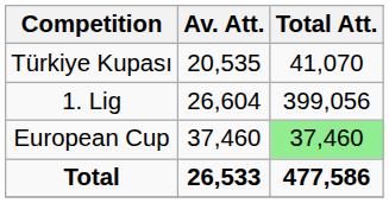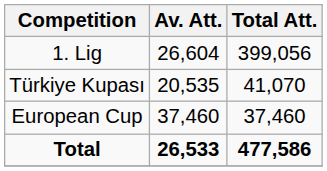rows swapped: 1. Lig <-> Türkiye Kupası
European Cup | Total Att.: lightgreen background -> no background
